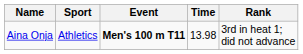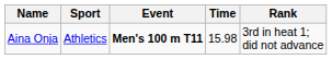Aina Onja | Time: 13.98 -> 15.98
